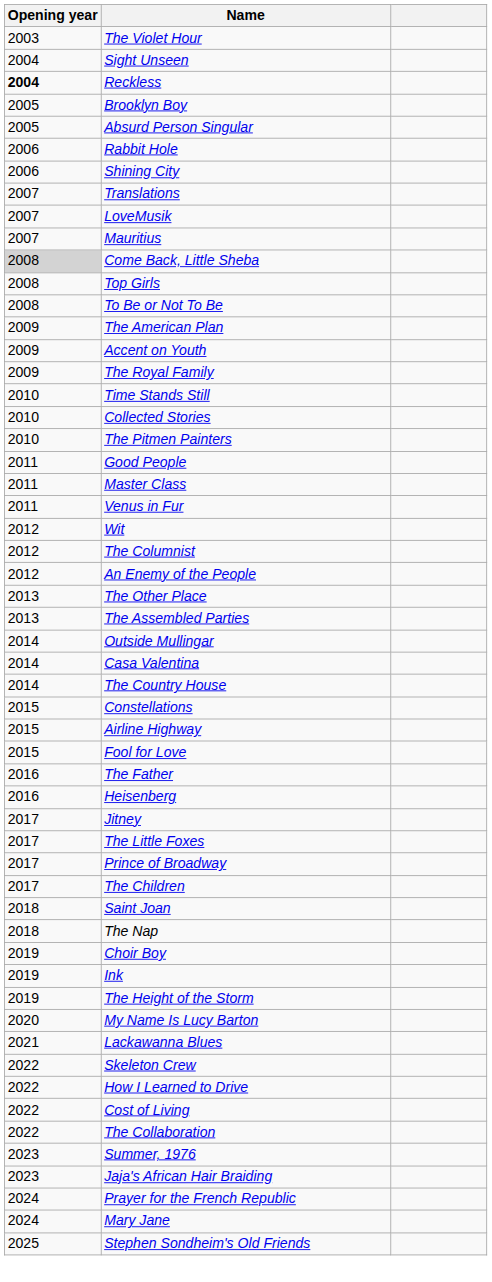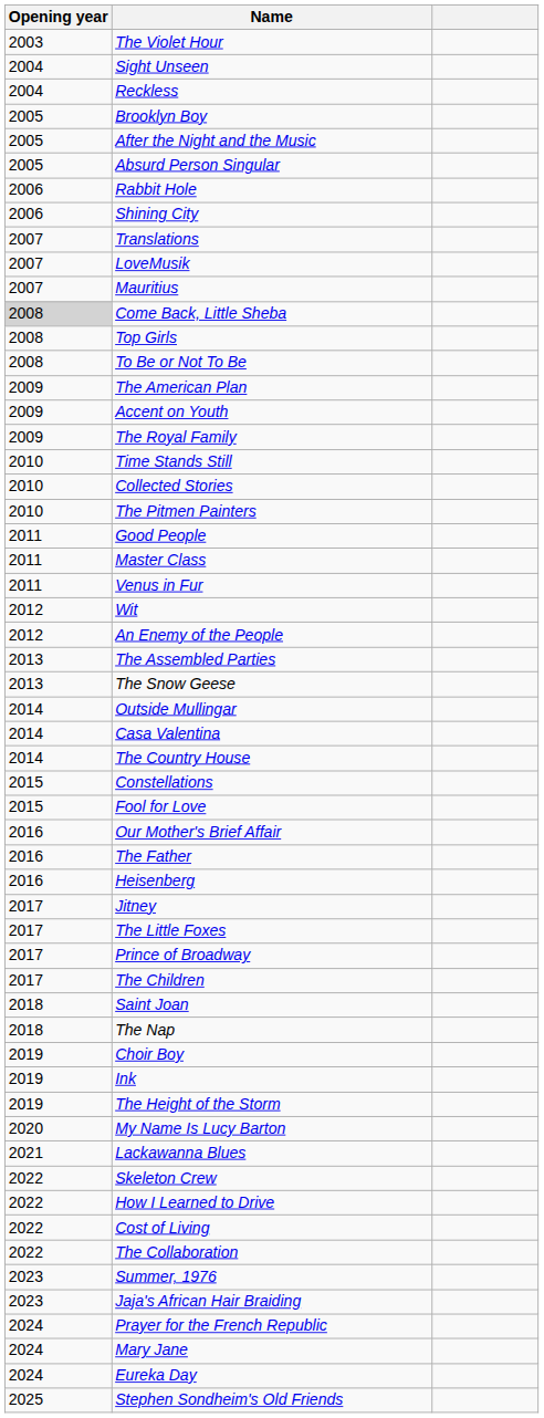Reckless | Opening year: bold -> normal
+ row: 2005 | After the Night and the Music
- row: 2012 | The Columnist
- row: 2013 | The Other Place
+ row: 2013 | The Snow Geese
- row: 2015 | Airline Highway
+ row: 2016 | Our Mother's Brief Affair
+ row: 2024 | Eureka Day
